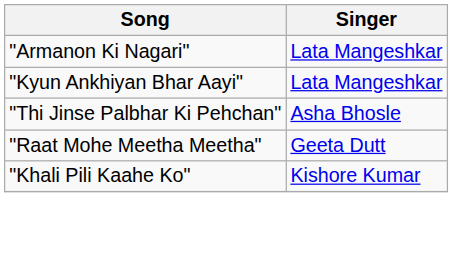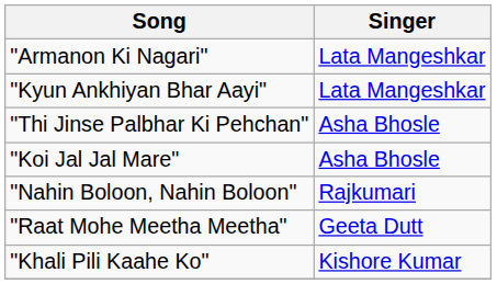+ row: "Koi Jal Jal Mare" | Asha Bhosle
+ row: "Nahin Boloon, Nahin Boloon" | Rajkumari
